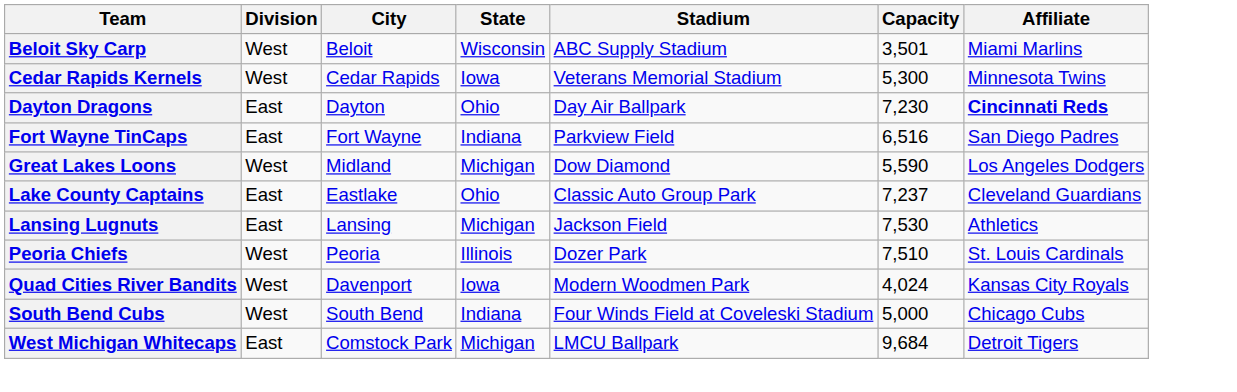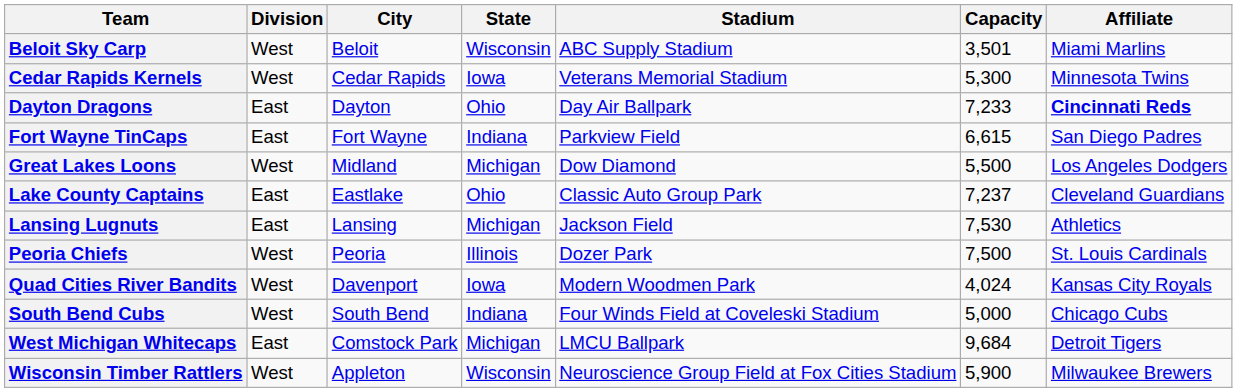Dayton Dragons | Capacity: 7,230 -> 7,233
Fort Wayne TinCaps | Capacity: 6,516 -> 6,615
Great Lakes Loons | Capacity: 5,590 -> 5,500
Peoria Chiefs | Capacity: 7,510 -> 7,500
+ row: Wisconsin Timber Rattlers | West | Appleton | Wisconsin | Neuroscience Group Field at Fox Cities Stadium | 5,900 | Milwaukee Brewers
